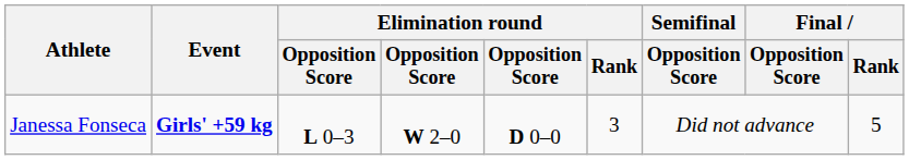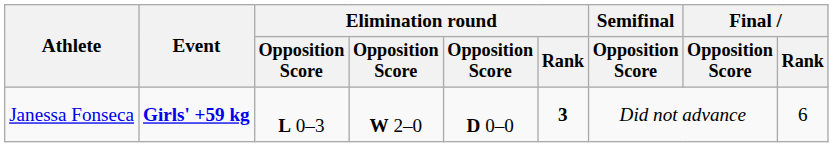Janessa Fonseca | Elimination round / Rank: normal -> bold
Janessa Fonseca | Final / Rank: 5 -> 6
